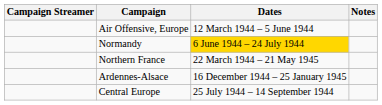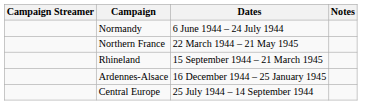- row: Air Offensive, Europe | 12 March 1944 – 5 June 1944
Normandy | Dates: gold background -> no background
+ row: Rhineland | 15 September 1944 – 21 March 1945
